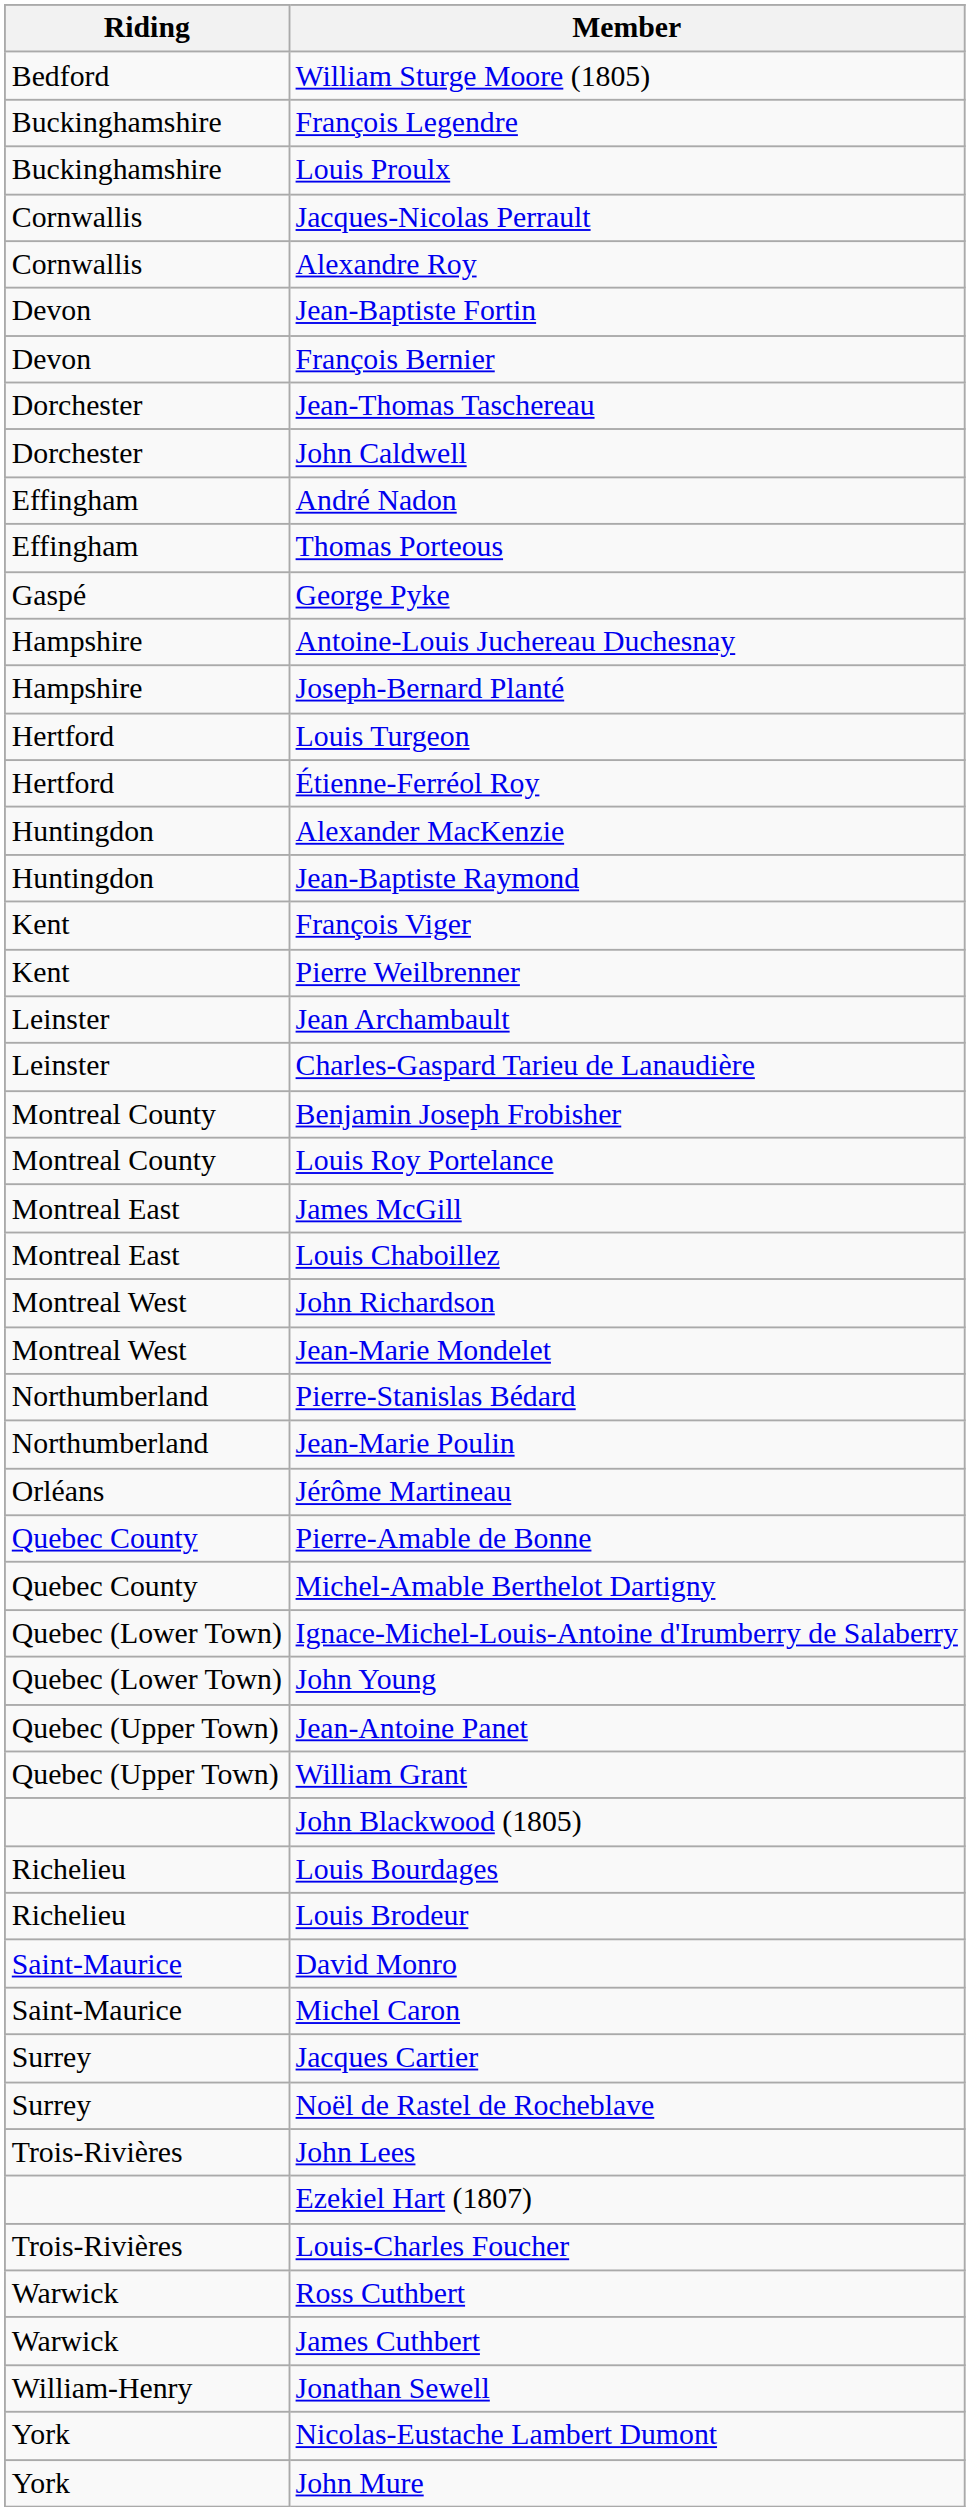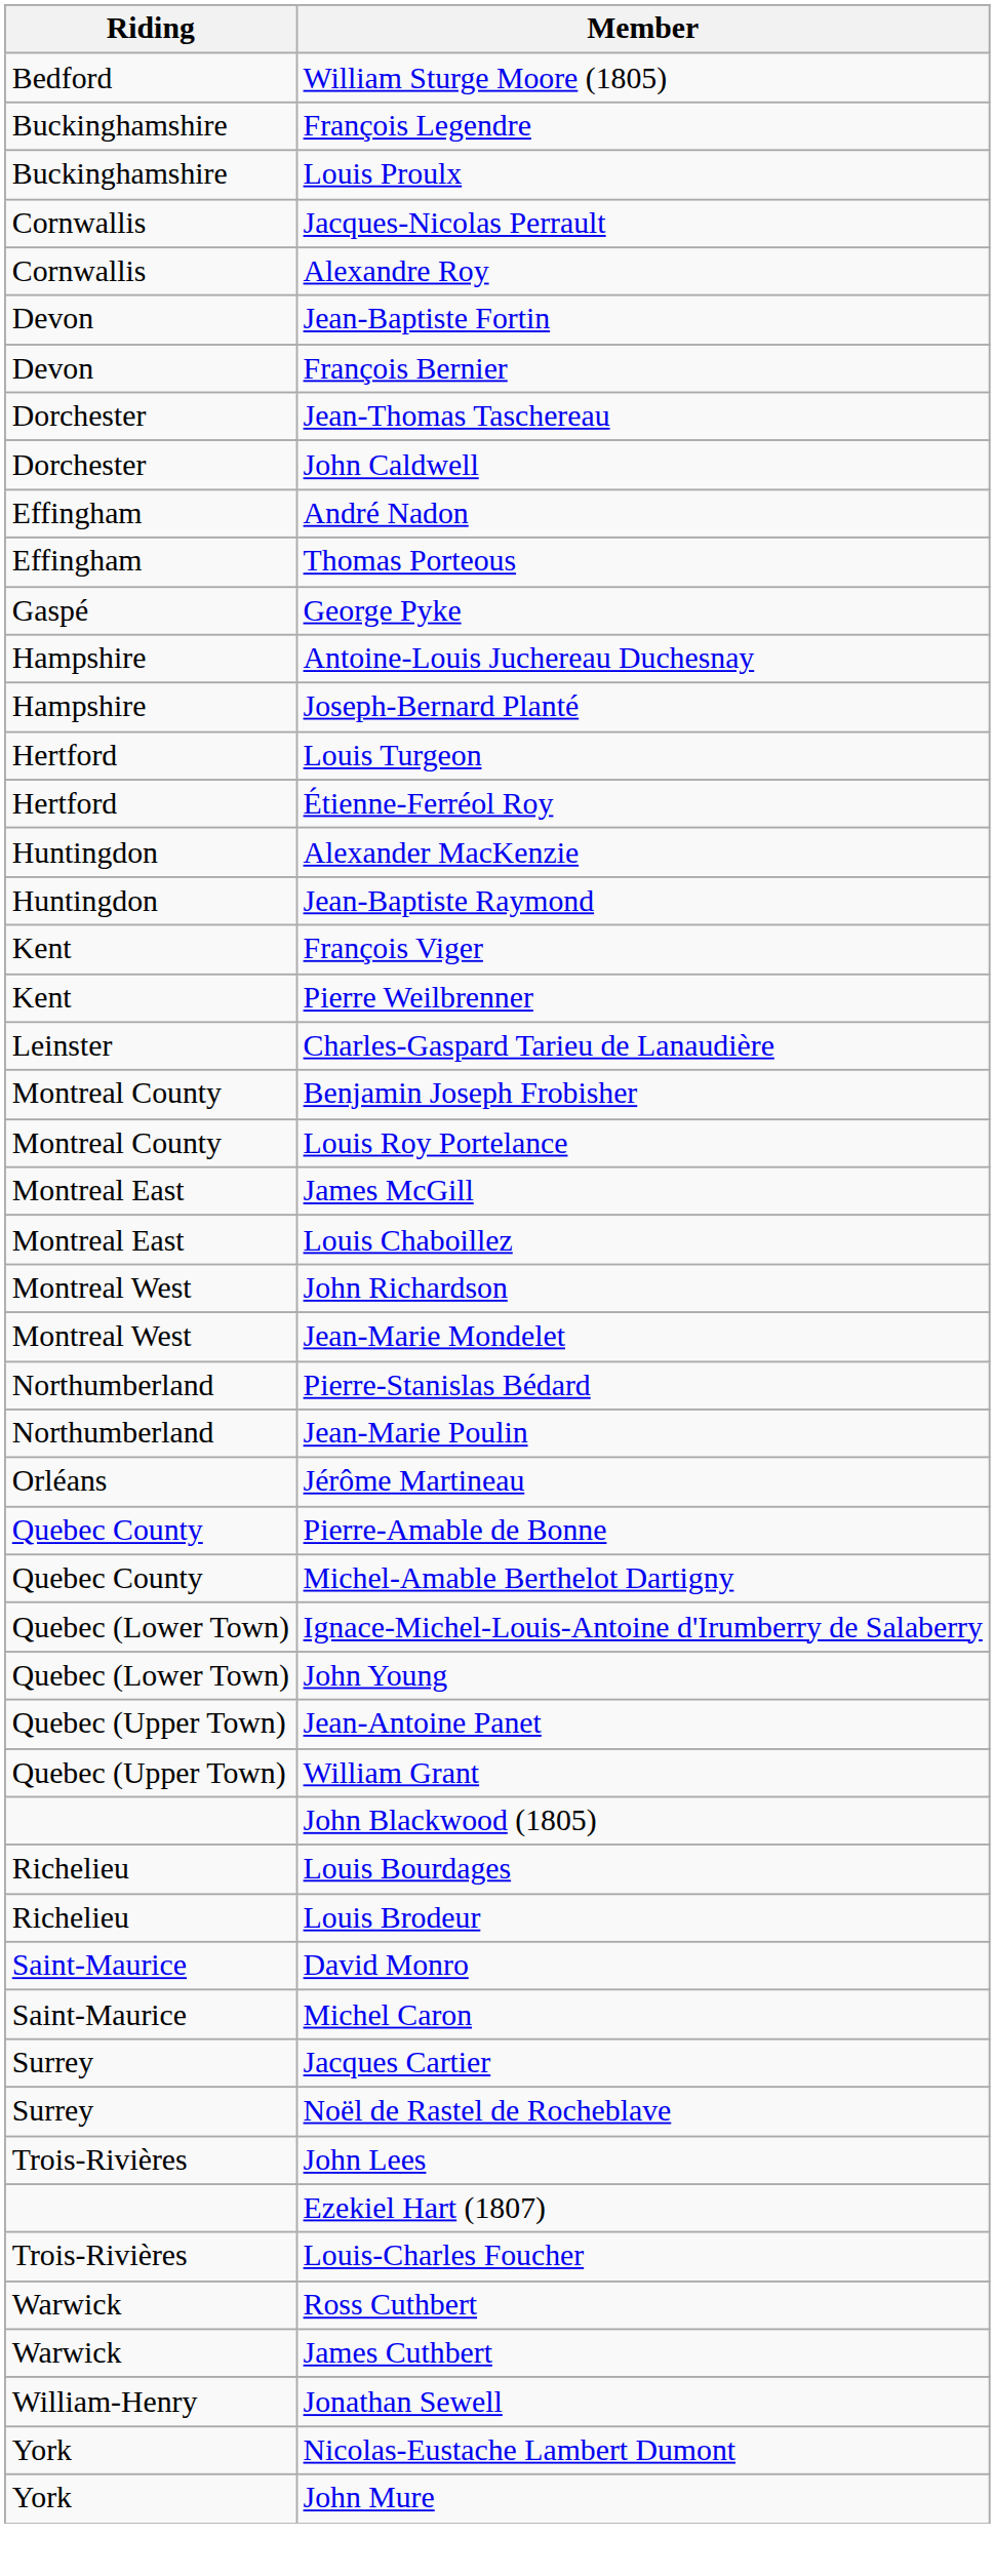- row: Leinster | Jean Archambault
